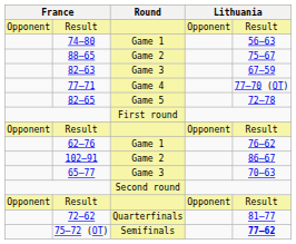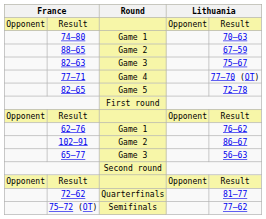74–80 | column 5: 56–63 -> 70–63
88–65 | column 5: 75–67 -> 67–59
82–63 | column 5: 67–59 -> 75–67
65–77 | column 5: 70–63 -> 56–63
75–72 (OT) | column 5: bold -> normal
